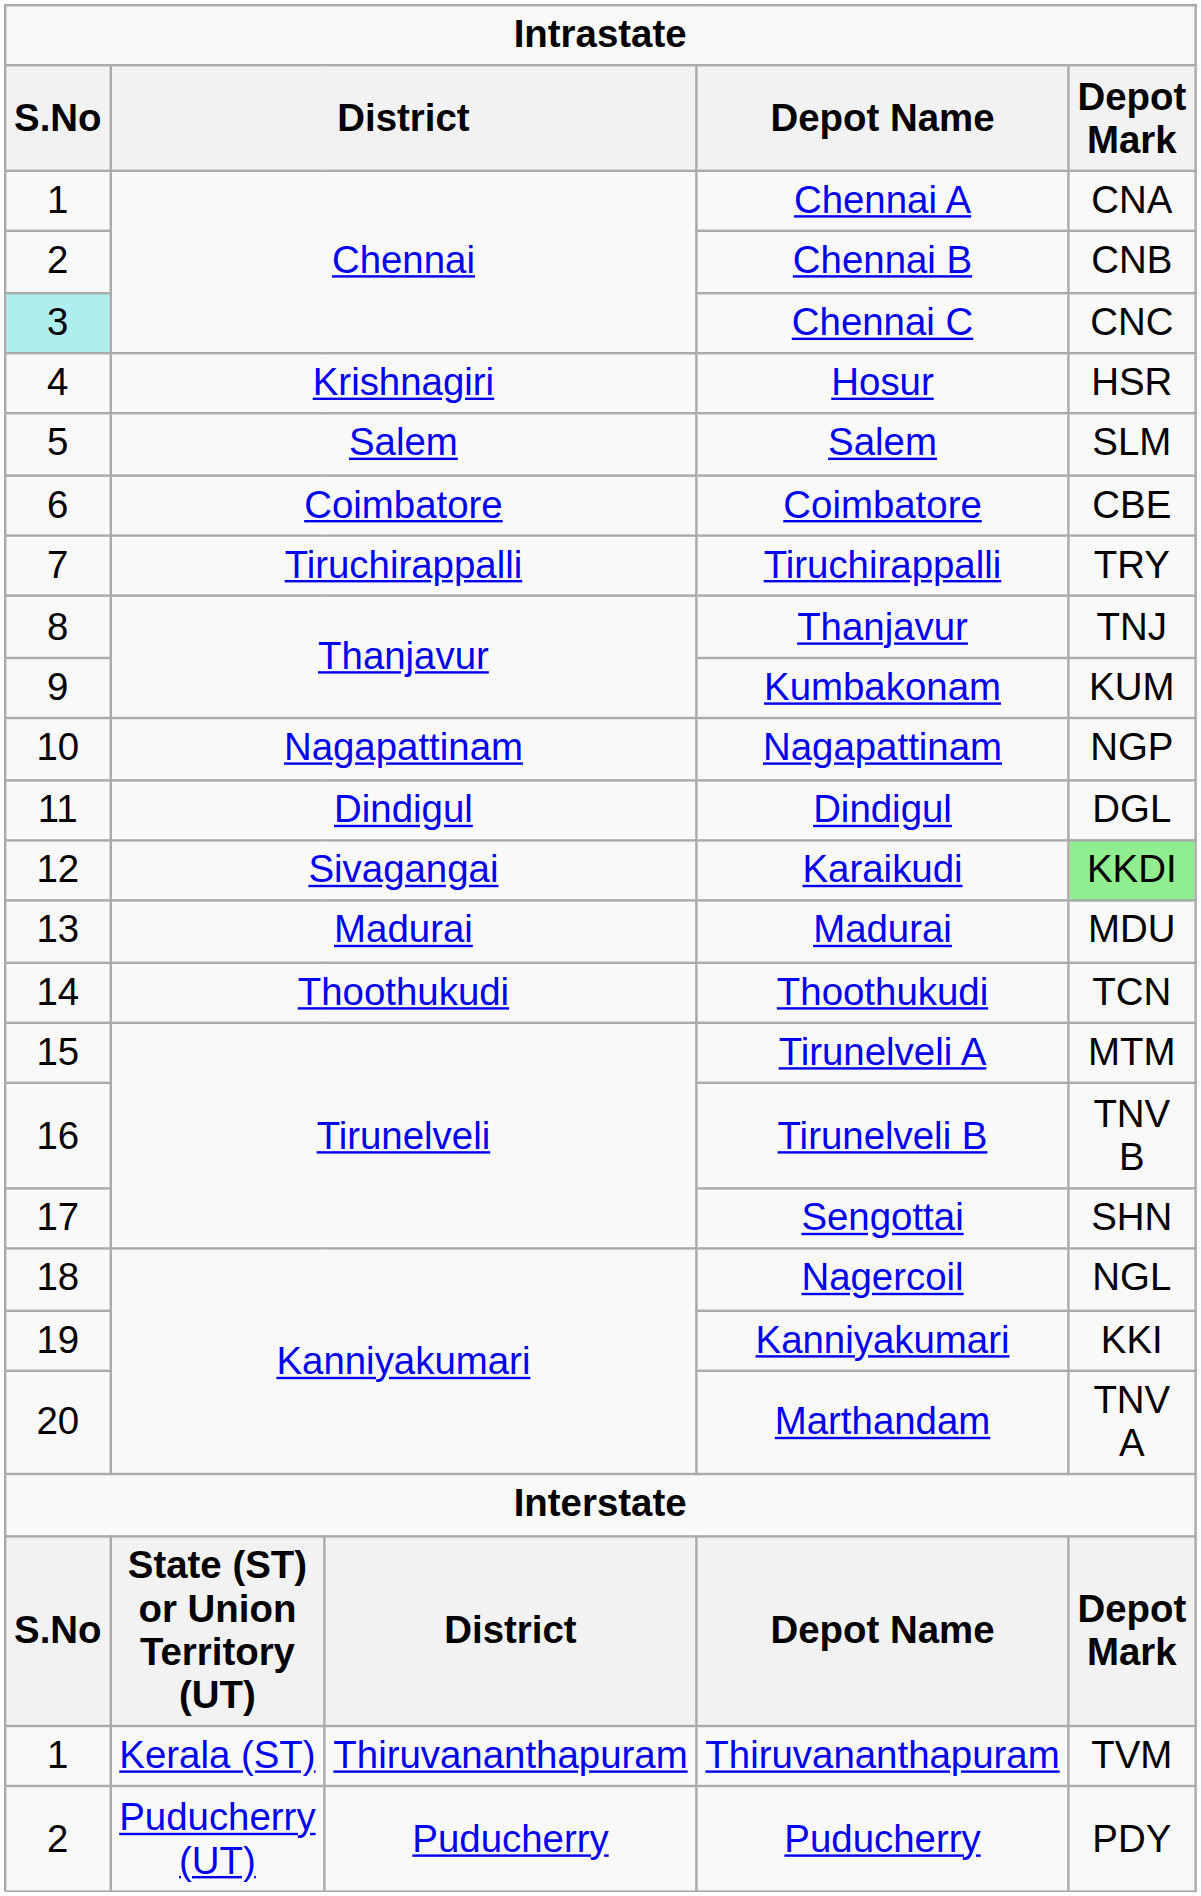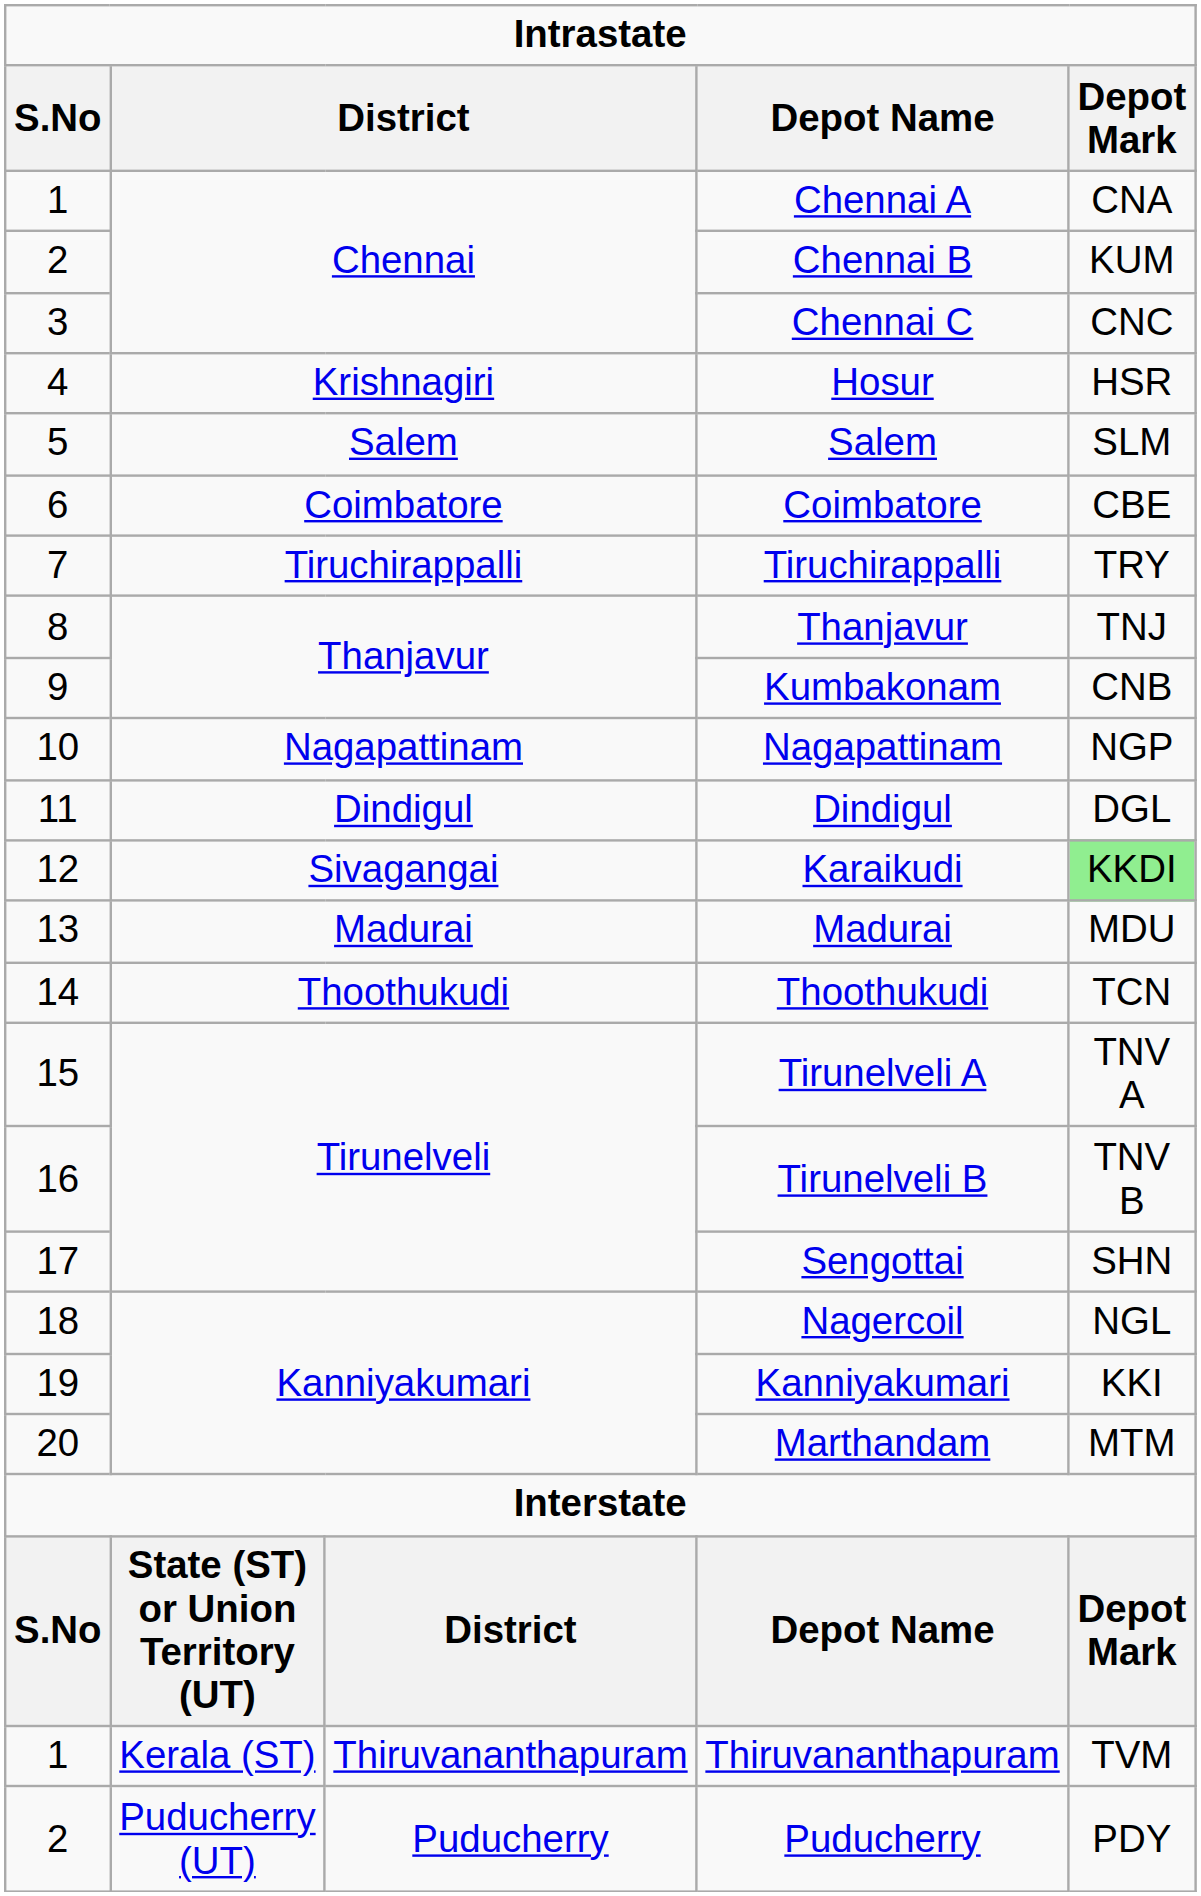Chennai B | Depot Mark: CNB -> KUM
Chennai C | S.No: paleturquoise background -> no background
Kumbakonam | Depot Mark: KUM -> CNB
Tirunelveli A | Depot Mark: MTM -> TNV A
Marthandam | Depot Mark: TNV A -> MTM
